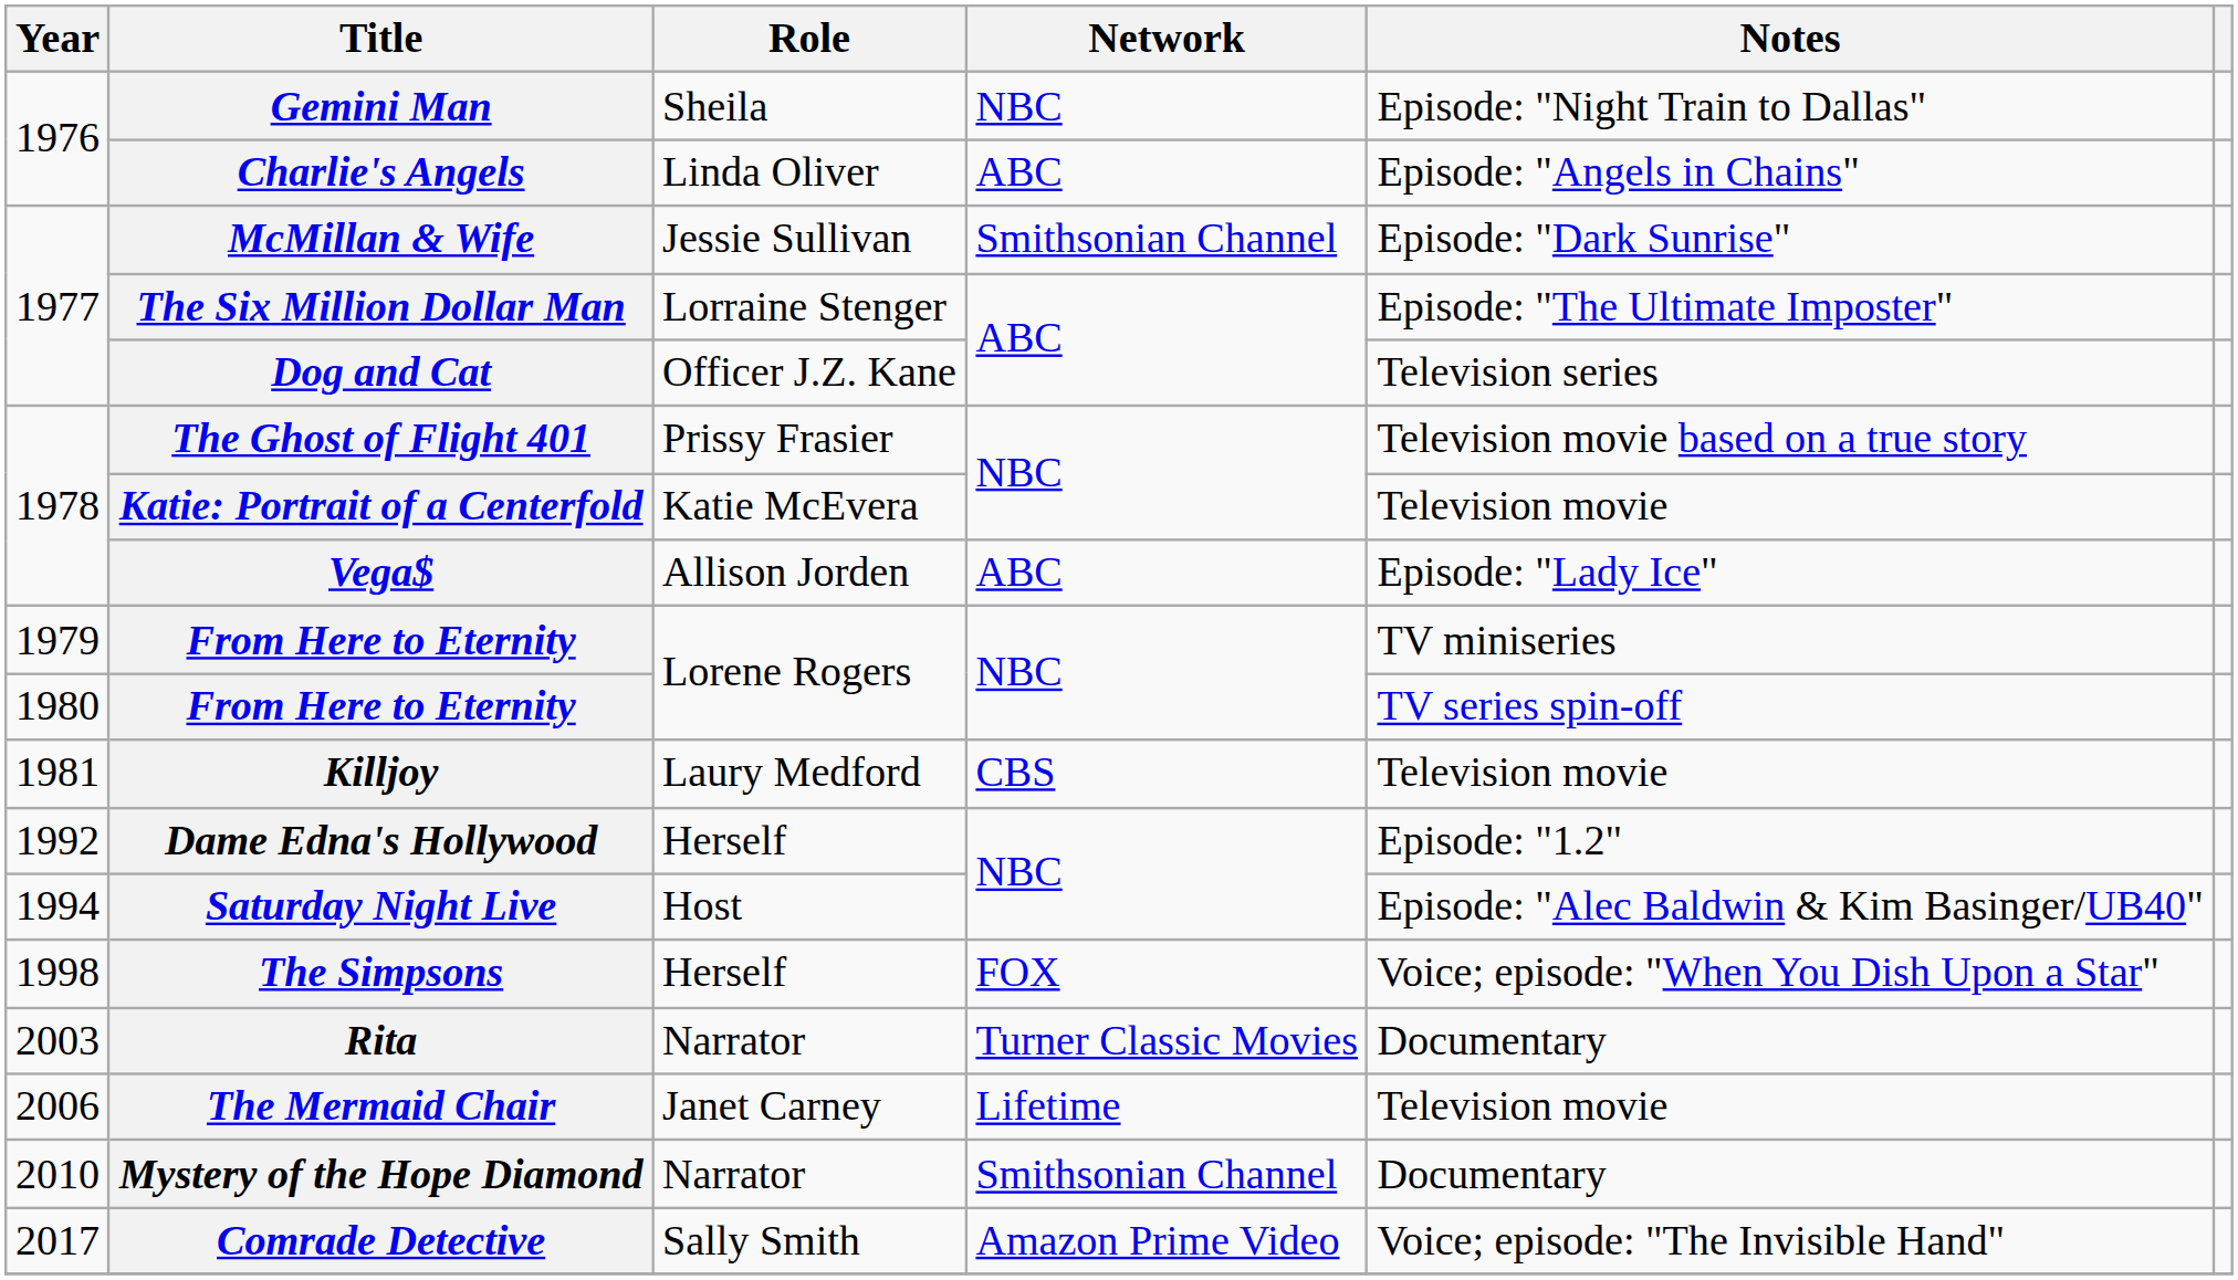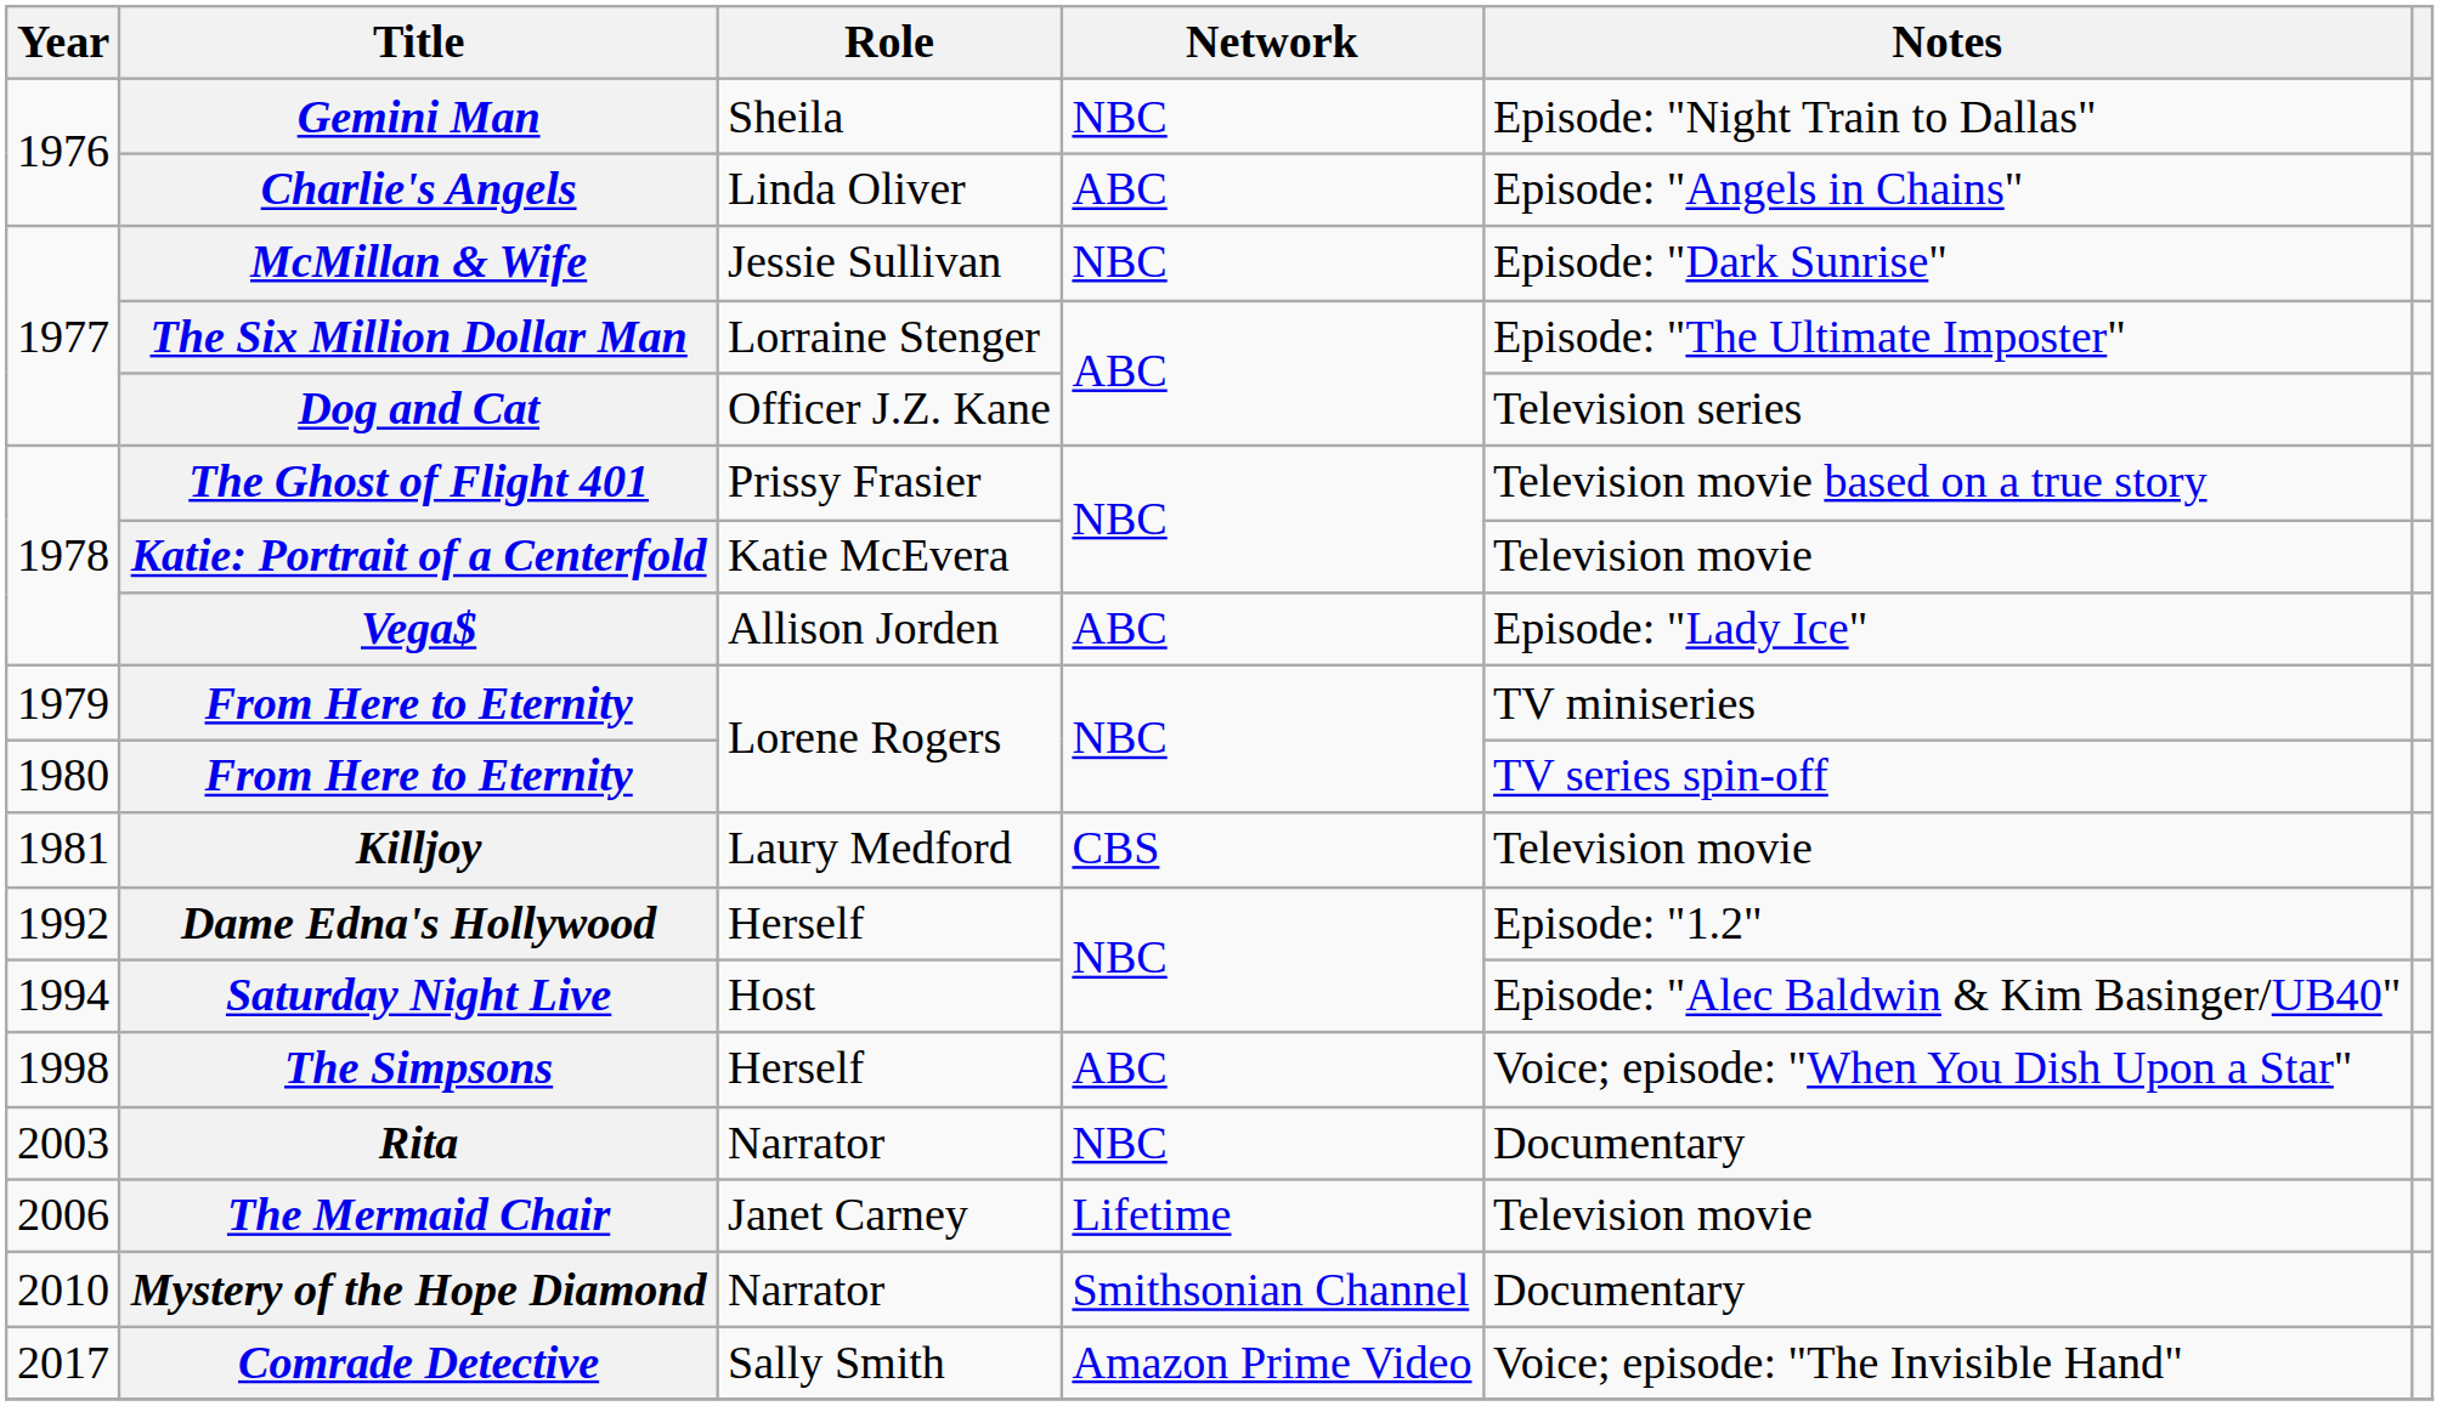McMillan & Wife | Network: Smithsonian Channel -> NBC
The Simpsons | Network: FOX -> ABC
Rita | Network: Turner Classic Movies -> NBC
